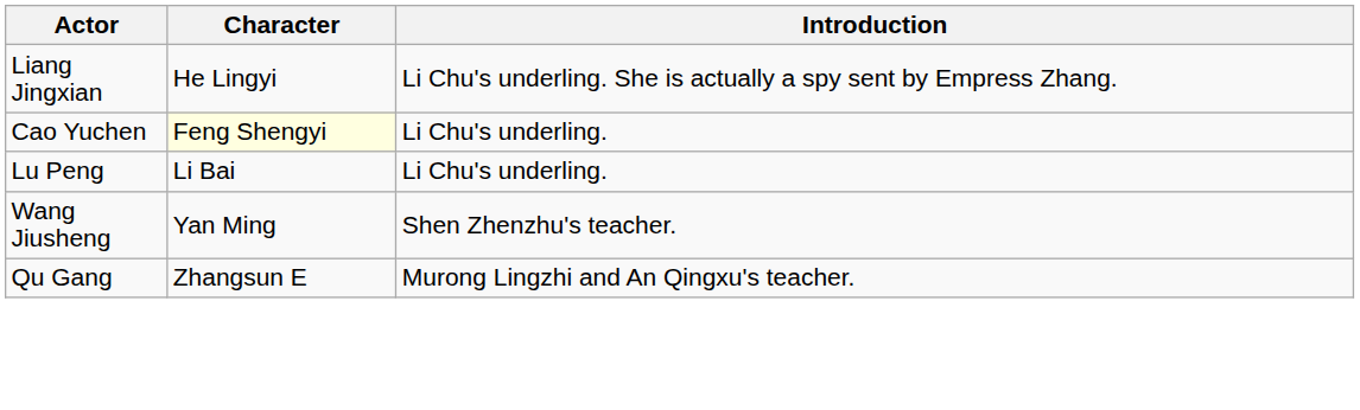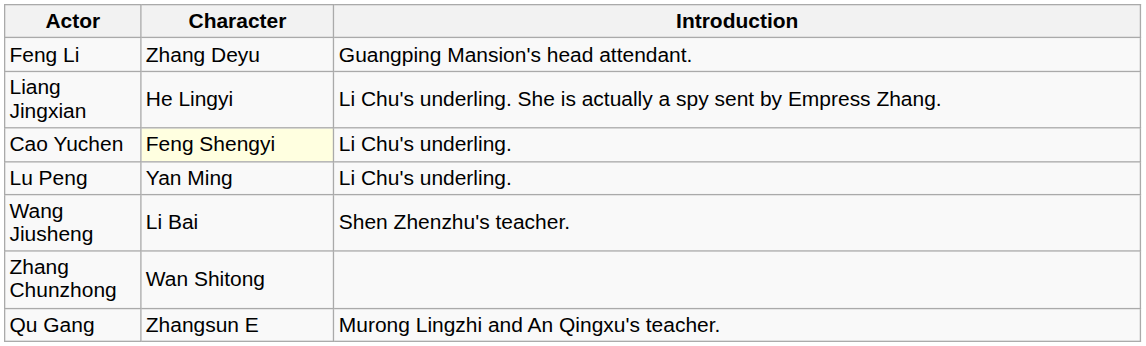+ row: Feng Li | Zhang Deyu | Guangping Mansion's head attendant.
Lu Peng | Character: Li Bai -> Yan Ming
Wang Jiusheng | Character: Yan Ming -> Li Bai
+ row: Zhang Chunzhong | Wan Shitong
